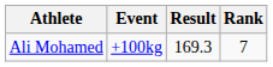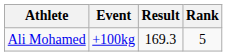Ali Mohamed | Rank: 7 -> 5
